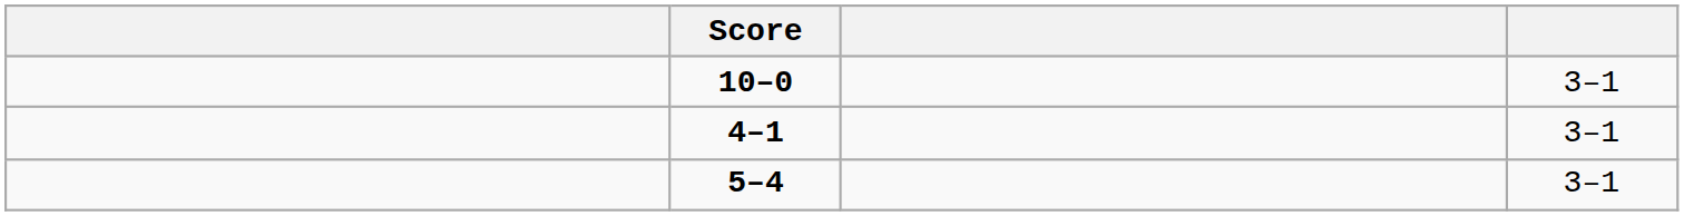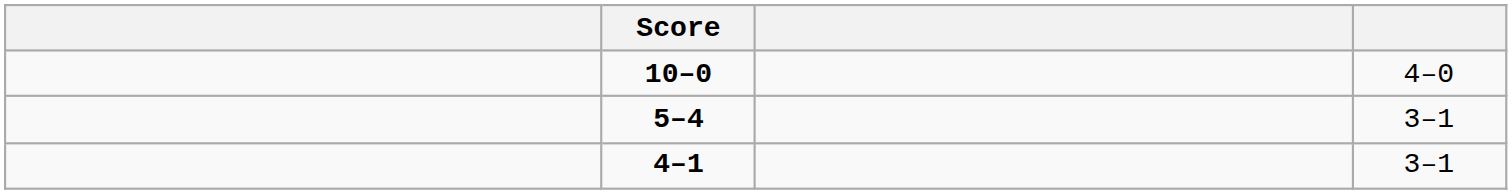10–0 | column 4: 3–1 -> 4–0
rows swapped: 5–4 <-> 4–1
